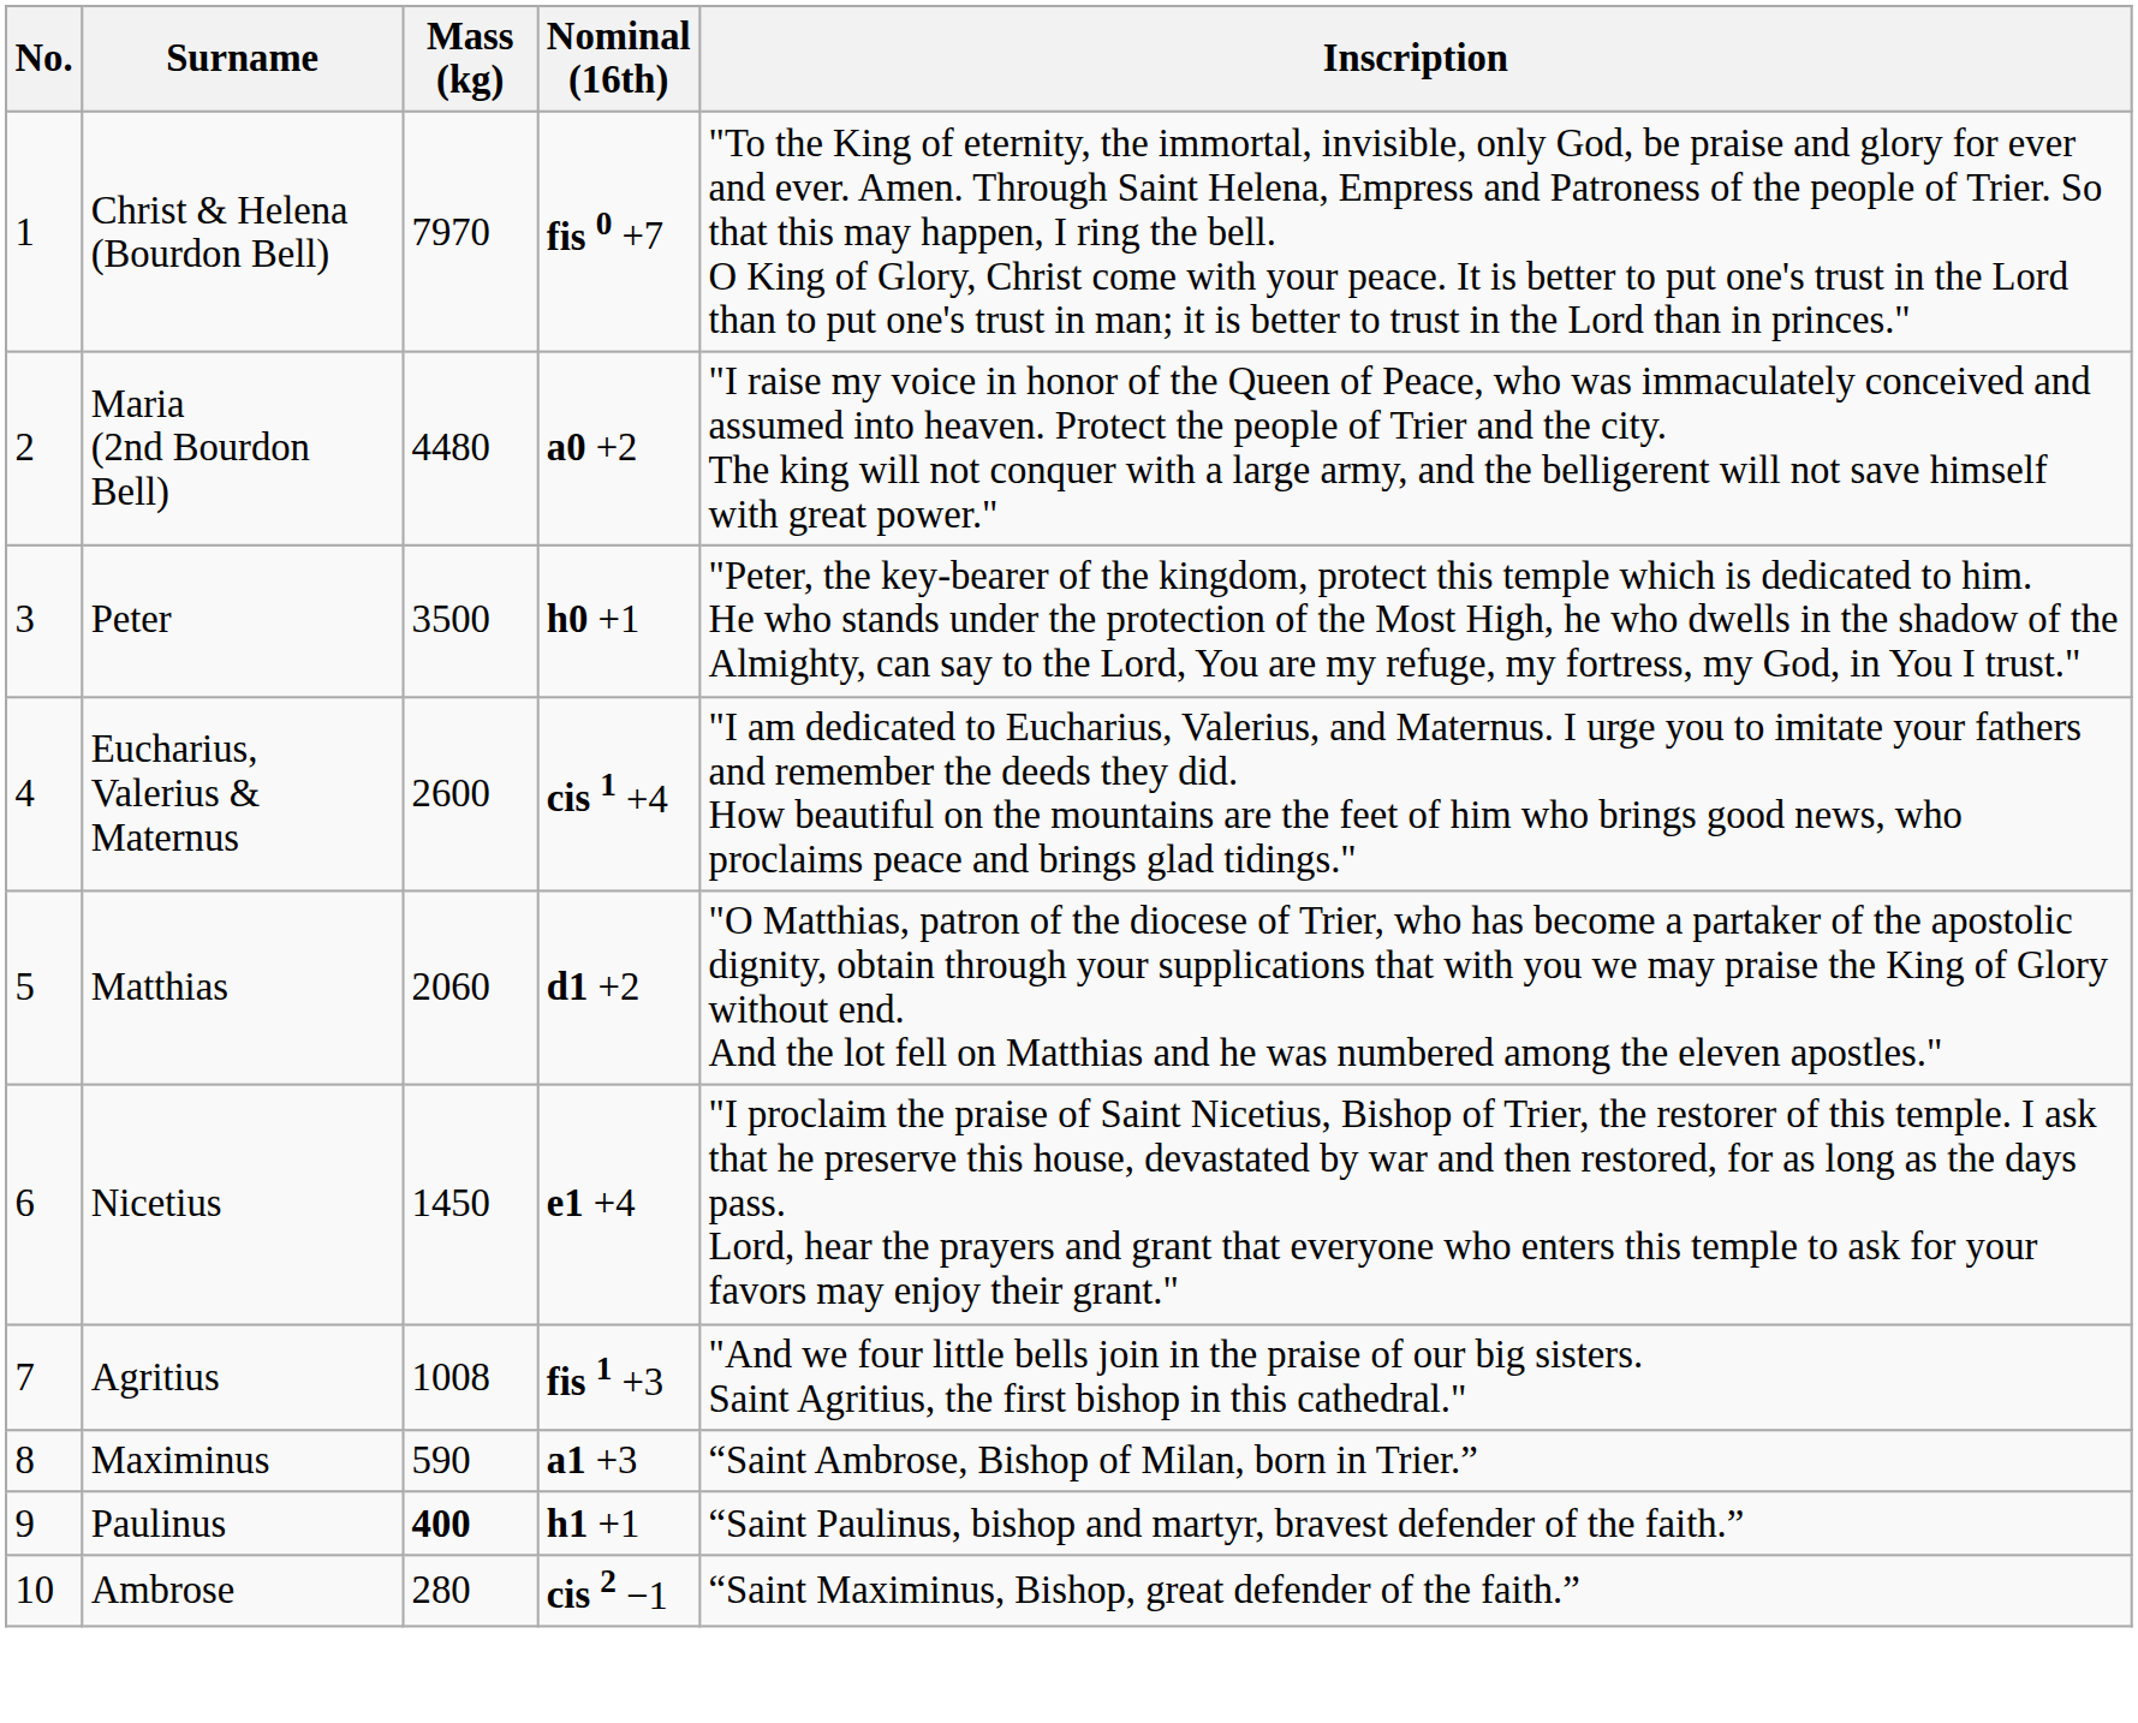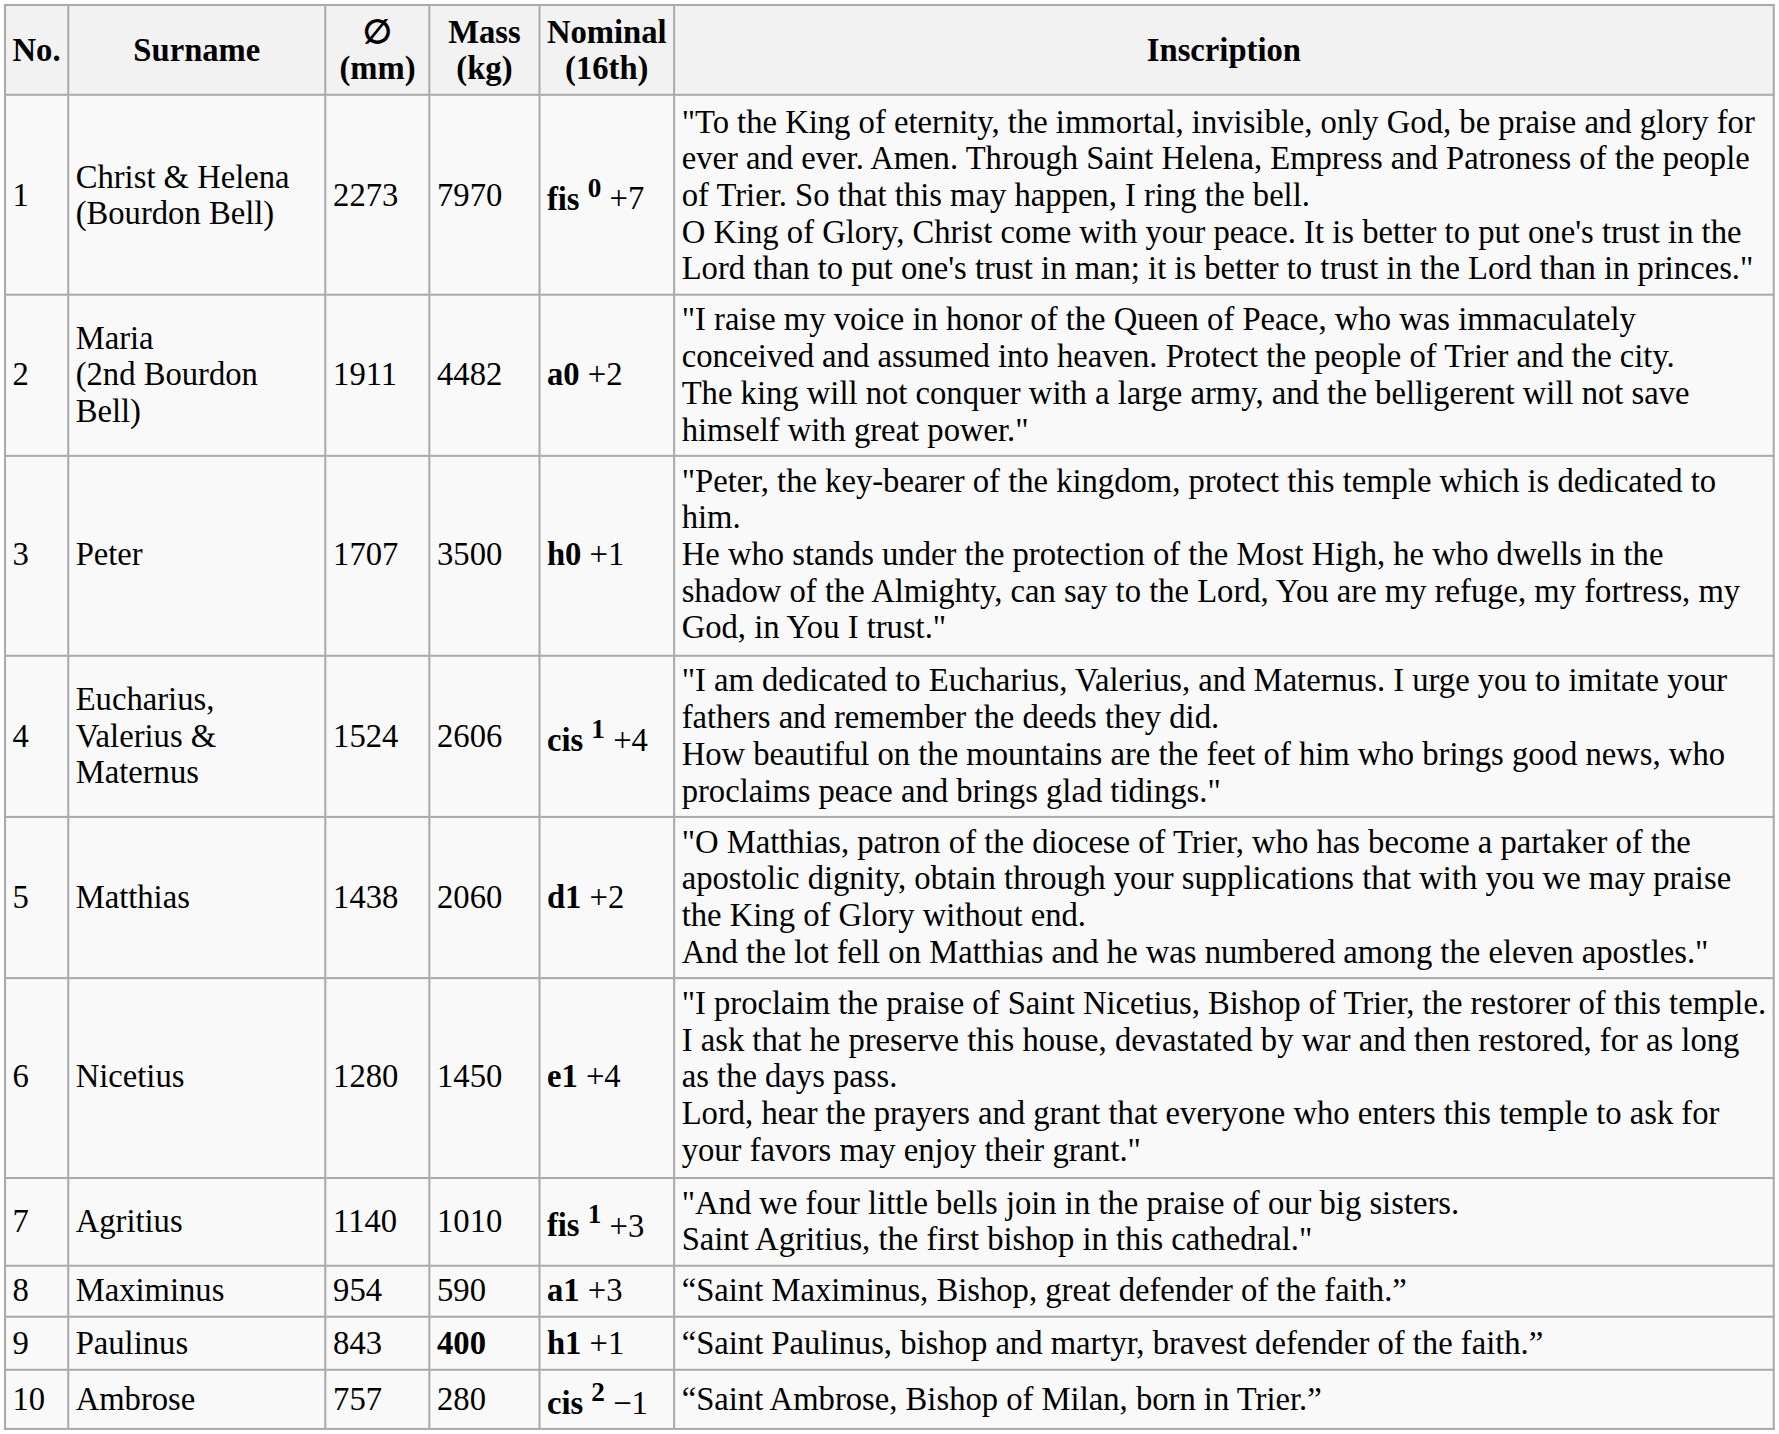+ column: ∅ (mm) | 2273 | 1911 | 1707 | 1524 | 1438 | 1280 | 1140 | 954 | 843 | 757
Maria (2nd Bourdon Bell) | Mass (kg): 4480 -> 4482
Eucharius, Valerius & Maternus | Mass (kg): 2600 -> 2606
Agritius | Mass (kg): 1008 -> 1010
Maximinus | Inscription: “Saint Ambrose, Bishop of Milan, born in Trier.” -> “Saint Maximinus, Bishop, great defender of the faith.”
Ambrose | Inscription: “Saint Maximinus, Bishop, great defender of the faith.” -> “Saint Ambrose, Bishop of Milan, born in Trier.”
